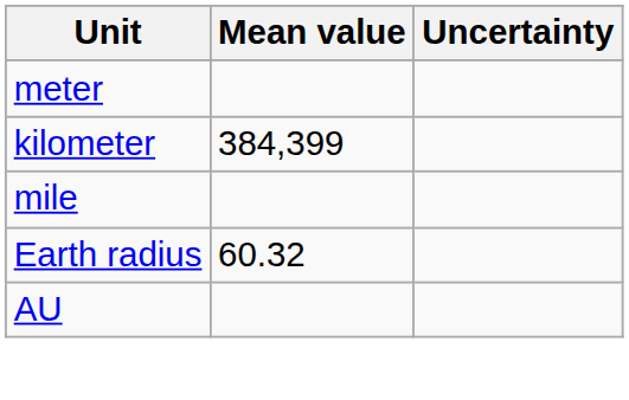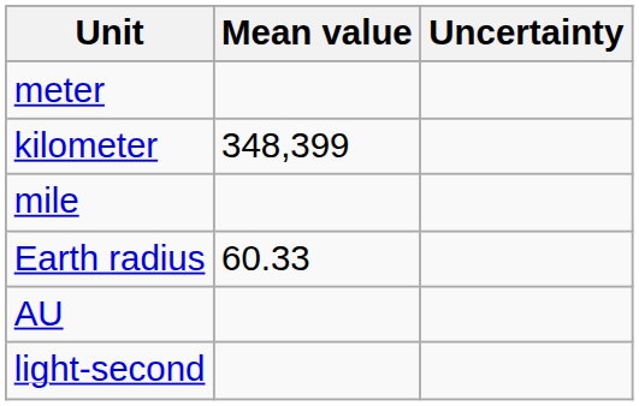kilometer | Mean value: 384,399 -> 348,399
Earth radius | Mean value: 60.32 -> 60.33
+ row: light-second
